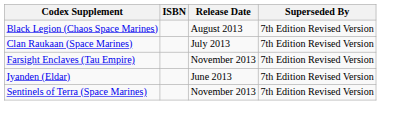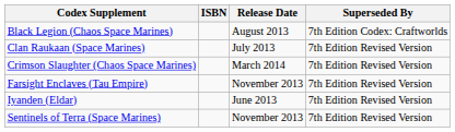Black Legion (Chaos Space Marines) | Superseded By: 7th Edition Revised Version -> 7th Edition Codex: Craftworlds
+ row: Crimson Slaughter (Chaos Space Marines) | March 2014 | 7th Edition Revised Version
